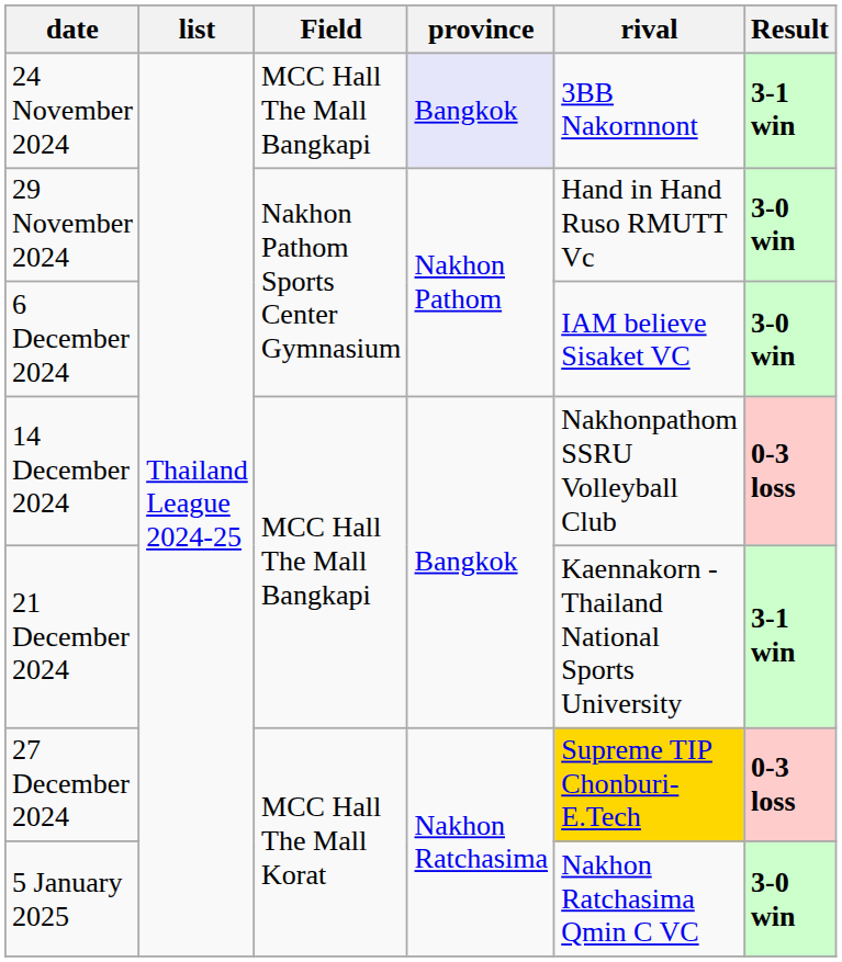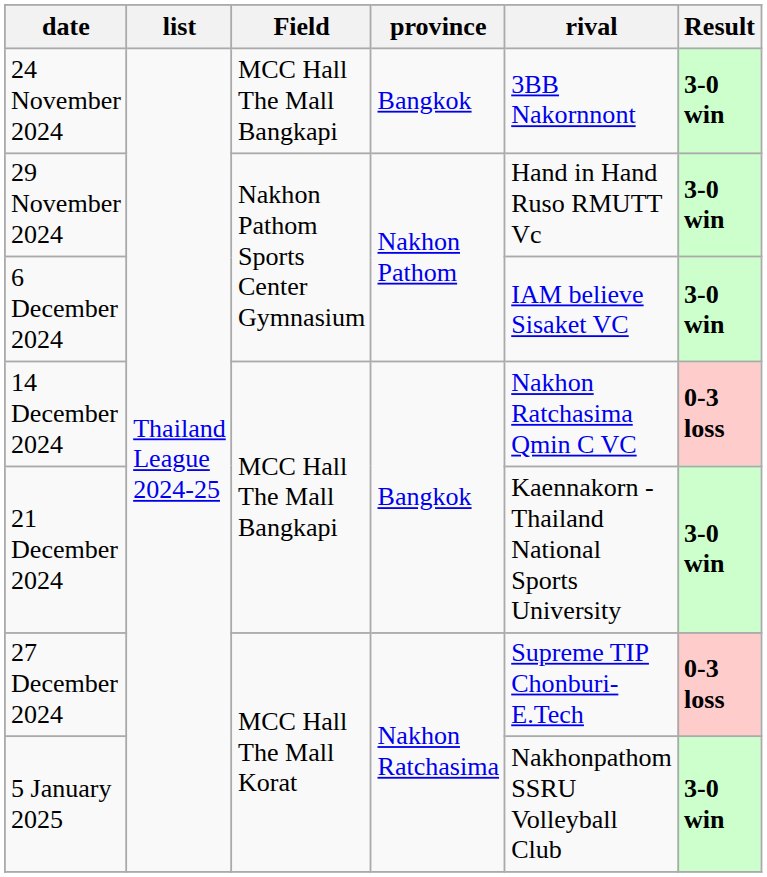24 November 2024 | province: lavender background -> no background
24 November 2024 | Result: 3-1 win -> 3-0 win
14 December 2024 | rival: Nakhonpathom SSRU Volleyball Club -> Nakhon Ratchasima Qmin C VC
21 December 2024 | Result: 3-1 win -> 3-0 win
27 December 2024 | rival: gold background -> no background
5 January 2025 | rival: Nakhon Ratchasima Qmin C VC -> Nakhonpathom SSRU Volleyball Club
